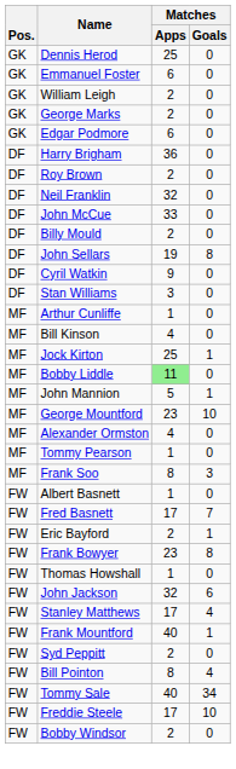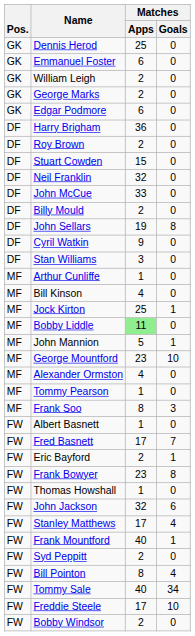+ row: DF | Stuart Cowden | 15 | 0
